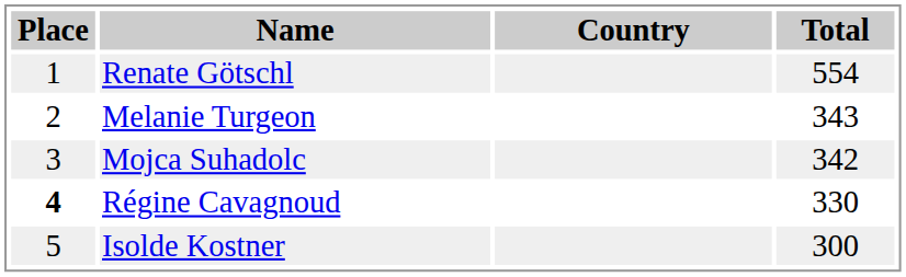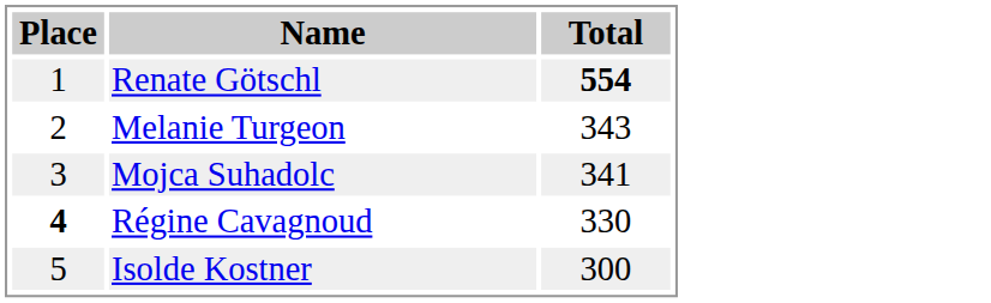- column: Country
Renate Götschl | Total: normal -> bold
Mojca Suhadolc | Total: 342 -> 341
